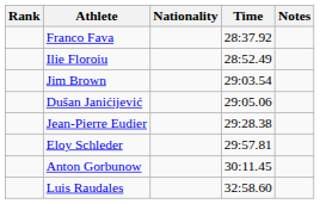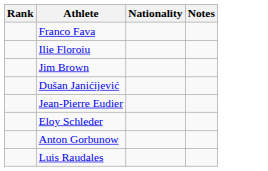- column: Time | 28:37.92 | 28:52.49 | 29:03.54 | 29:05.06 | 29:28.38 | 29:57.81 | 30:11.45 | 32:58.60
